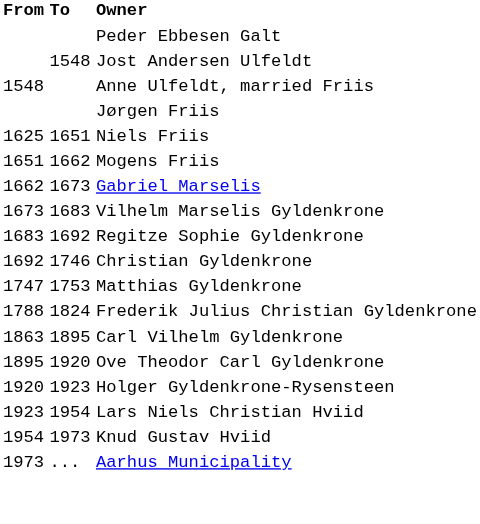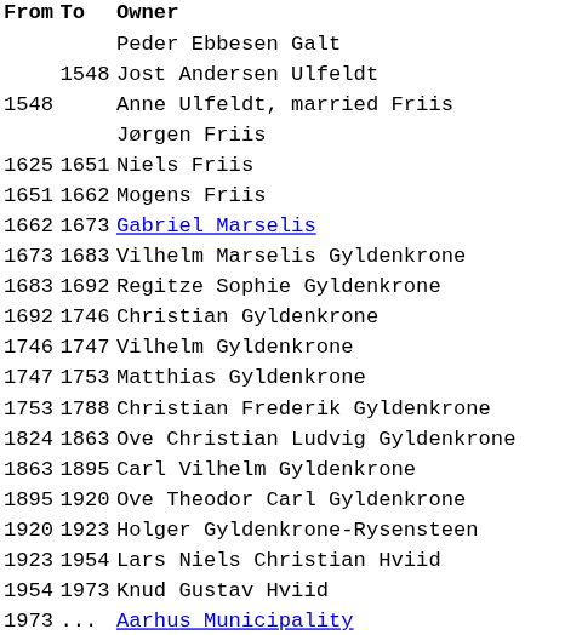+ row: 1746 | 1747 | Vilhelm Gyldenkrone
+ row: 1753 | 1788 | Christian Frederik Gyldenkrone
- row: 1788 | 1824 | Frederik Julius Christian Gyldenkrone
+ row: 1824 | 1863 | Ove Christian Ludvig Gyldenkrone
